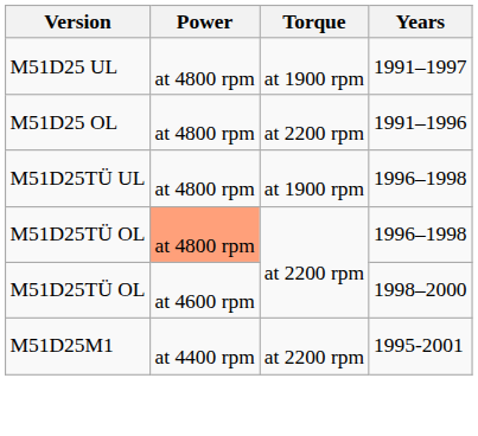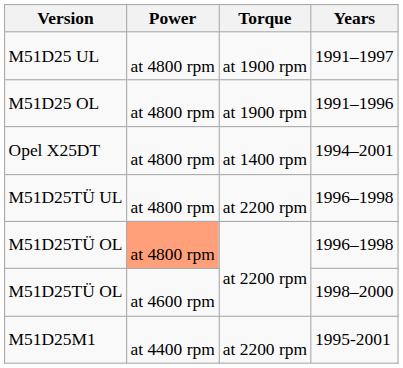M51D25 OL | Torque: at 2200 rpm -> at 1900 rpm
+ row: Opel X25DT | at 4800 rpm | at 1400 rpm | 1994–2001
M51D25TÜ UL | Torque: at 1900 rpm -> at 2200 rpm
